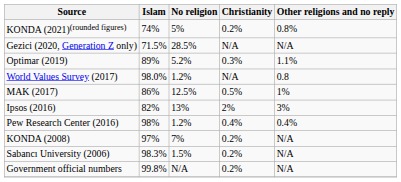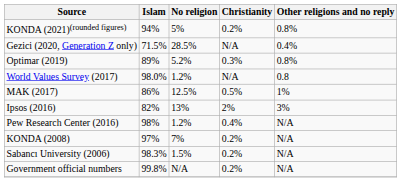KONDA (2021)(rounded figures) | Islam: 74% -> 94%
Gezici (2020, Generation Z only) | Other religions and no reply: N/A -> 0.4%
Optimar (2019) | Other religions and no reply: 1.1% -> 0.8%
Pew Research Center (2016) | Other religions and no reply: 0.4% -> N/A
